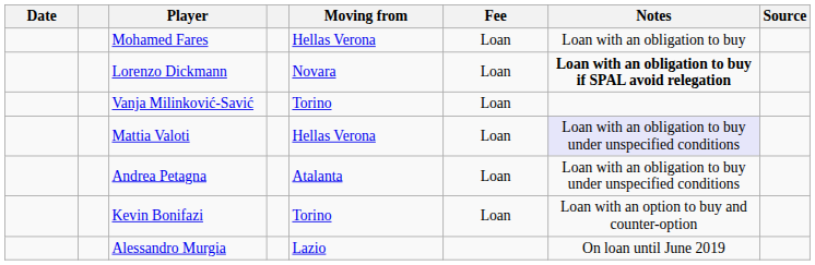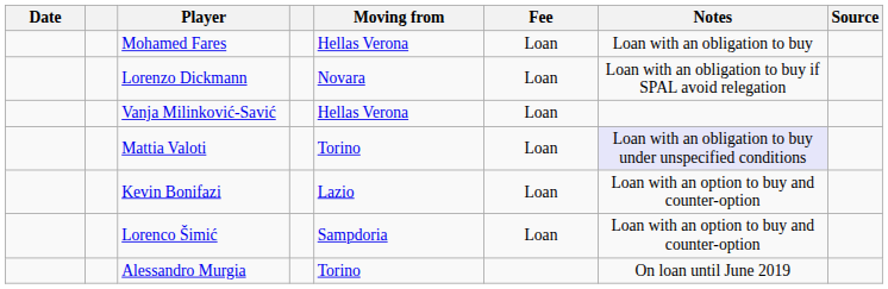Lorenzo Dickmann | Notes: bold -> normal
Vanja Milinković-Savić | Moving from: Torino -> Hellas Verona
Mattia Valoti | Moving from: Hellas Verona -> Torino
- row: Andrea Petagna | Atalanta | Loan | Loan with an obligation to buy under unspecified conditions
Kevin Bonifazi | Moving from: Torino -> Lazio
+ row: Lorenco Šimić | Sampdoria | Loan | Loan with an option to buy and counter-option
Alessandro Murgia | Moving from: Lazio -> Torino
